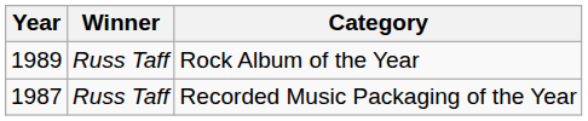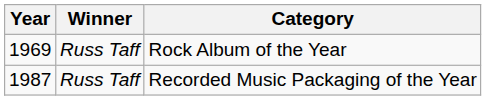Rock Album of the Year | Year: 1989 -> 1969
